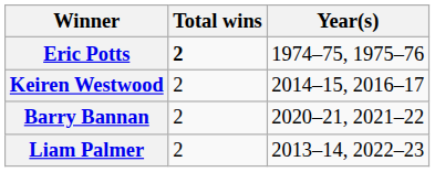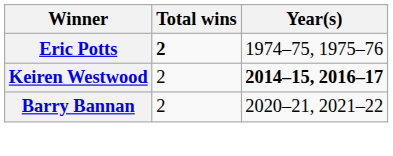Keiren Westwood | Year(s): normal -> bold
- row: Liam Palmer | 2 | 2013–14, 2022–23
